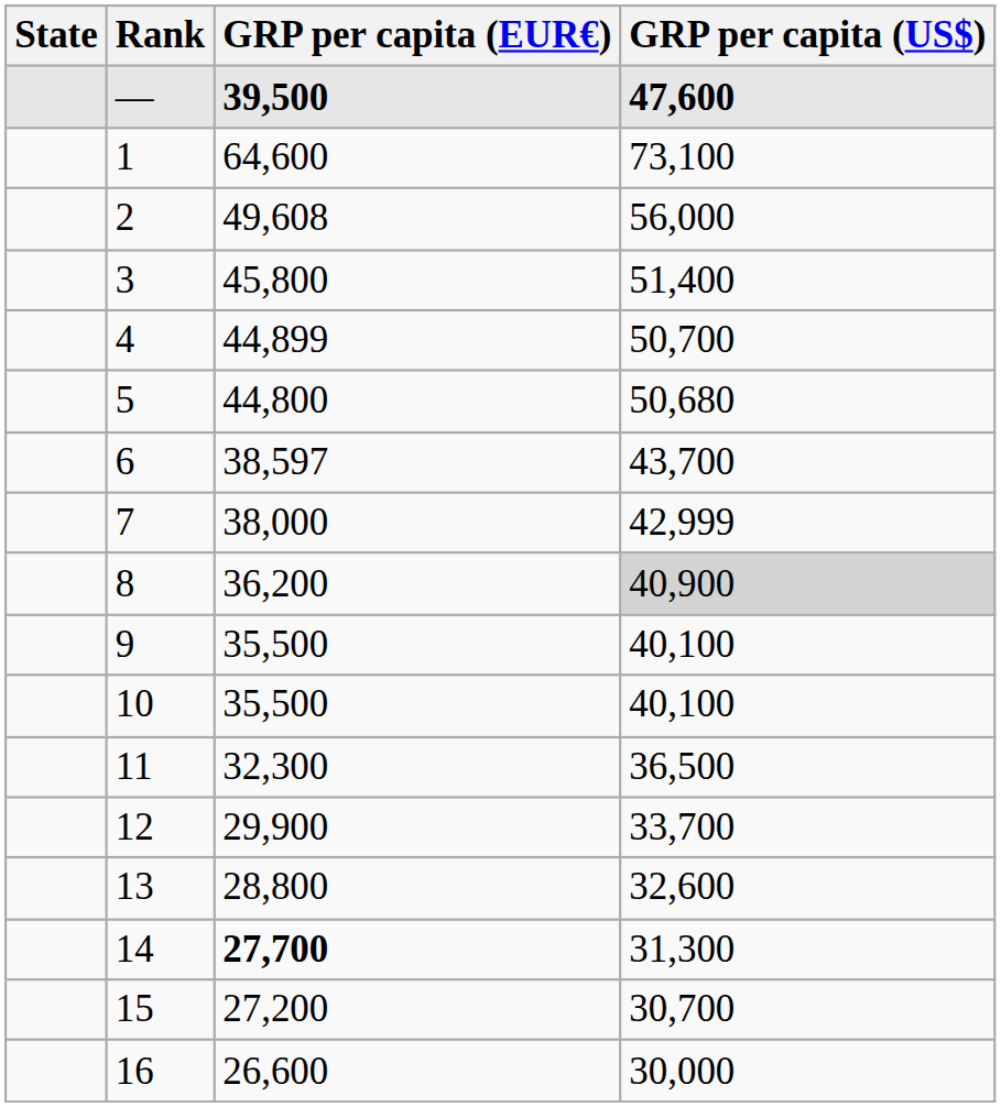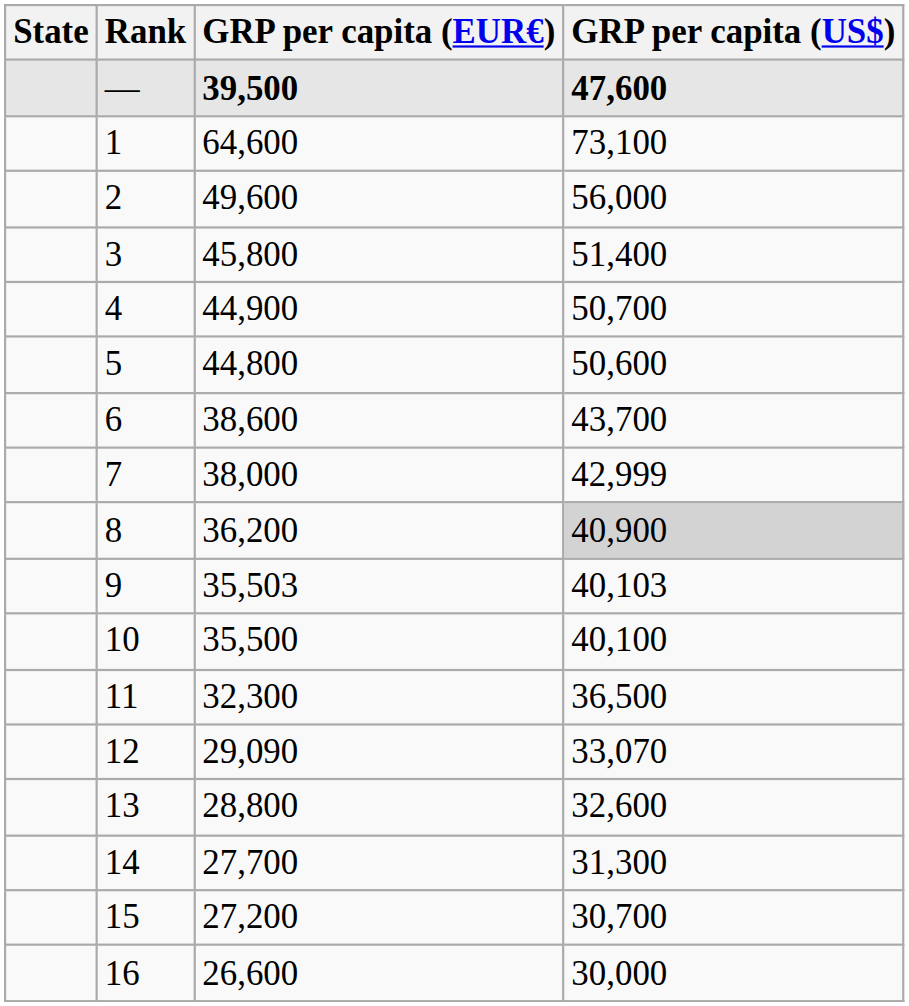2 | GRP per capita (EUR€): 49,608 -> 49,600
4 | GRP per capita (EUR€): 44,899 -> 44,900
5 | GRP per capita (US$): 50,680 -> 50,600
6 | GRP per capita (EUR€): 38,597 -> 38,600
9 | GRP per capita (EUR€): 35,500 -> 35,503
9 | GRP per capita (US$): 40,100 -> 40,103
12 | GRP per capita (EUR€): 29,900 -> 29,090
12 | GRP per capita (US$): 33,700 -> 33,070
14 | GRP per capita (EUR€): bold -> normal
